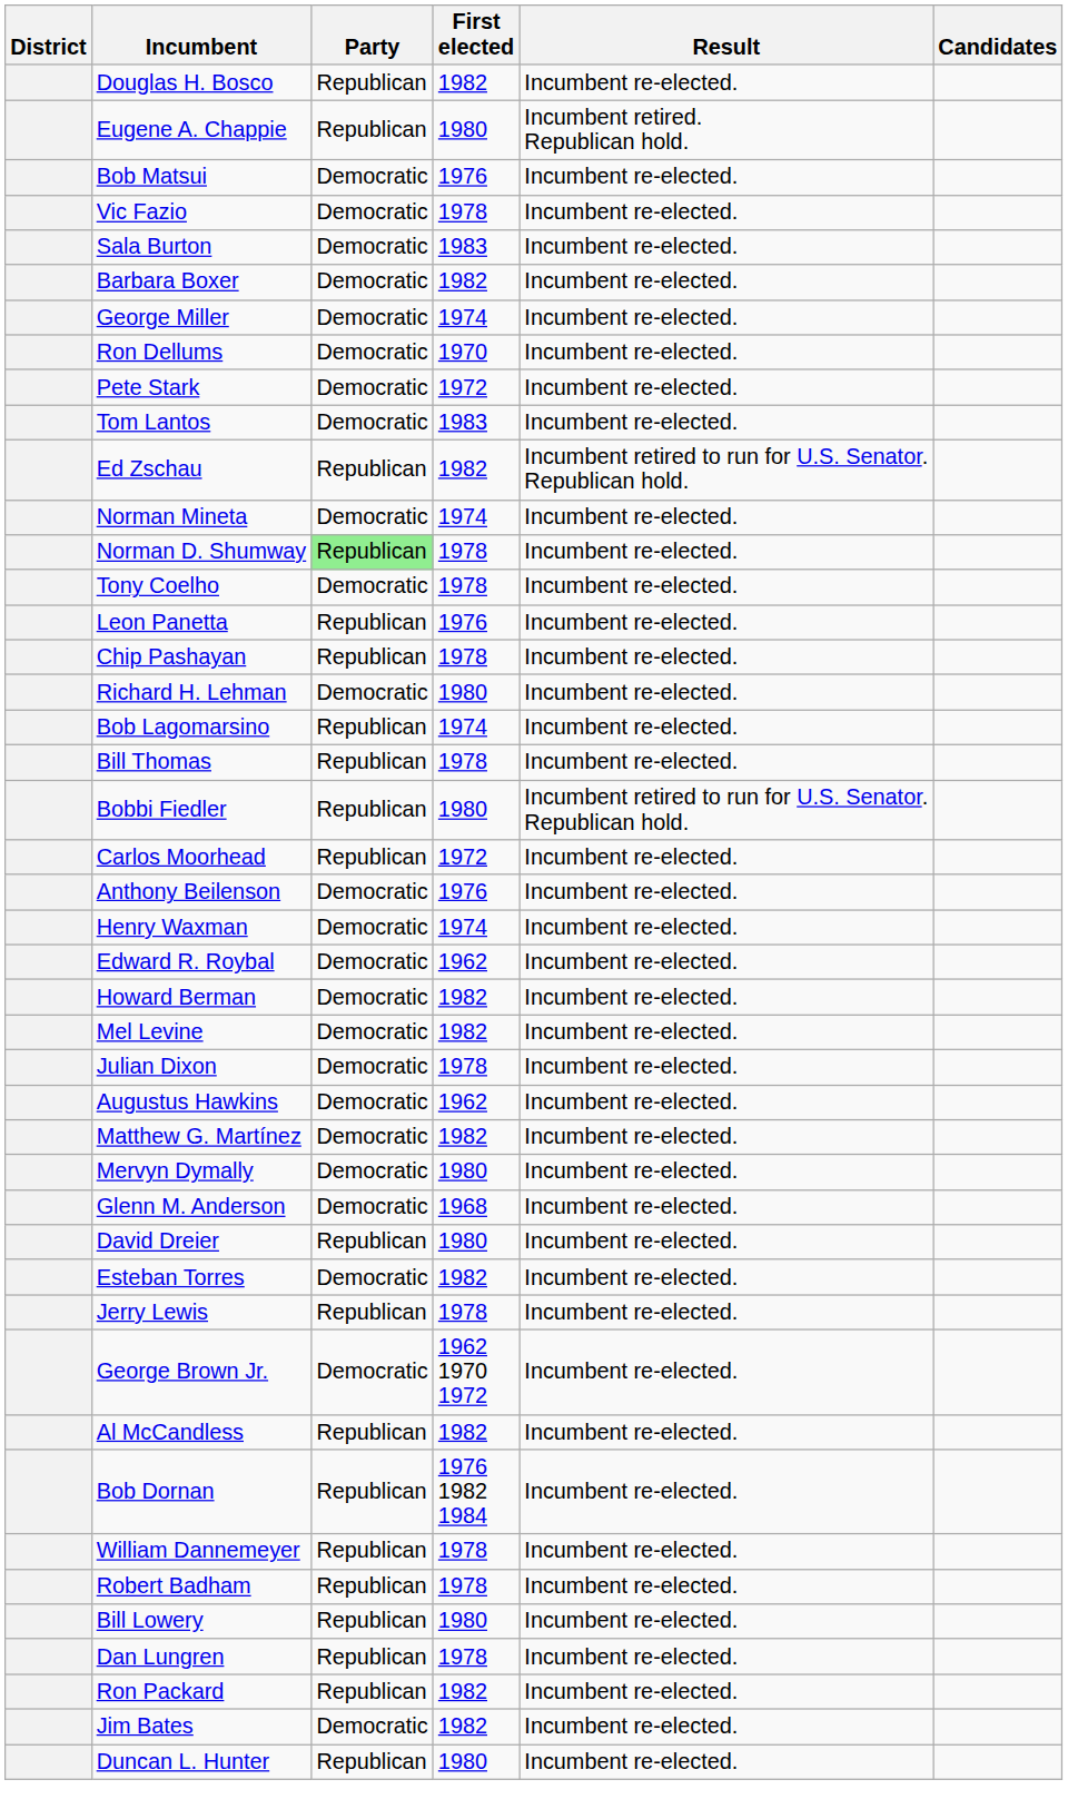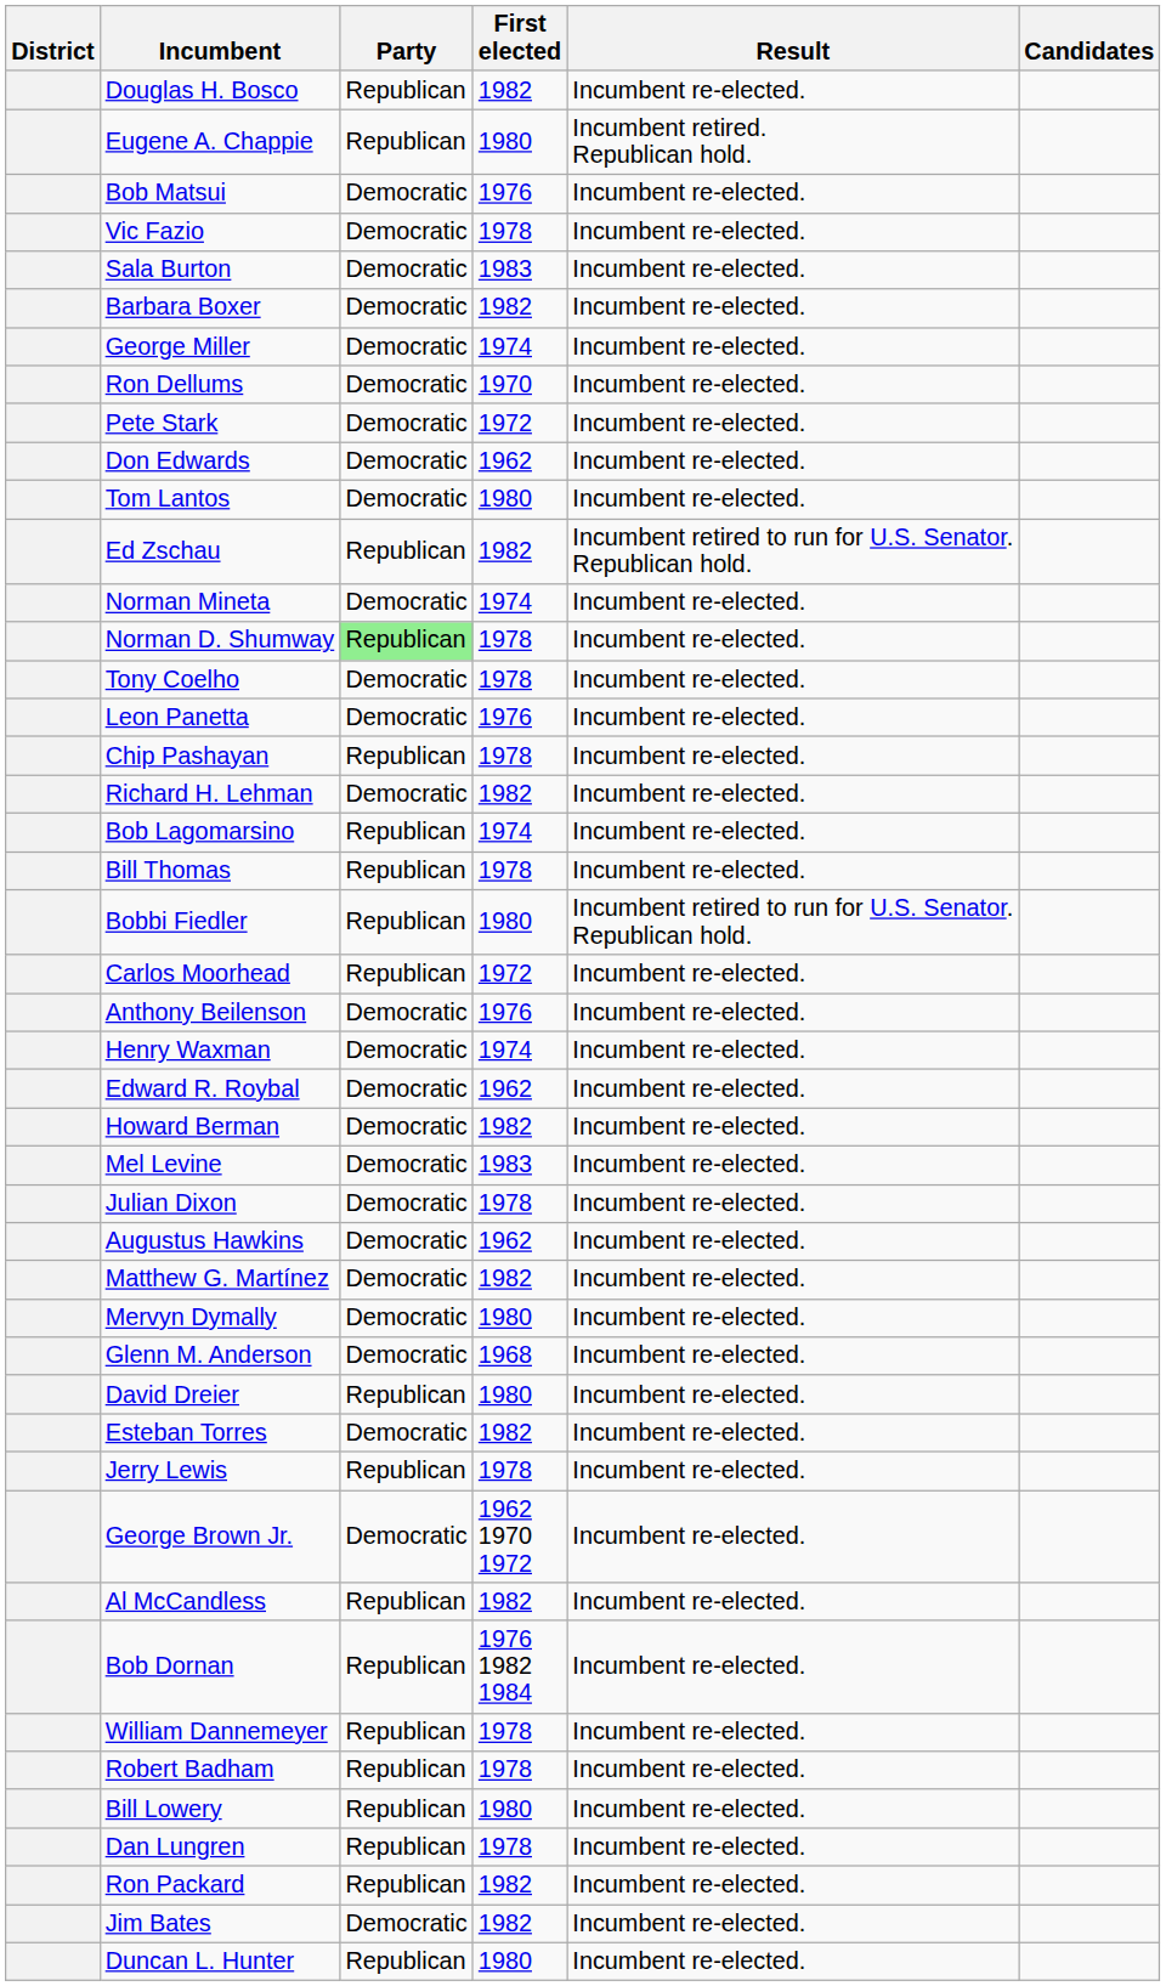+ row: Don Edwards | Democratic | 1962 | Incumbent re-elected.
Tom Lantos | First elected: 1983 -> 1980
Leon Panetta | Party: Republican -> Democratic
Richard H. Lehman | First elected: 1980 -> 1982
Mel Levine | First elected: 1982 -> 1983
